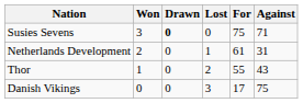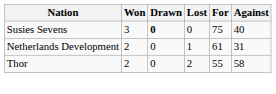Susies Sevens | Against: 71 -> 40
Thor | Won: 1 -> 2
Thor | Against: 43 -> 58
- row: Danish Vikings | 0 | 0 | 3 | 17 | 75
